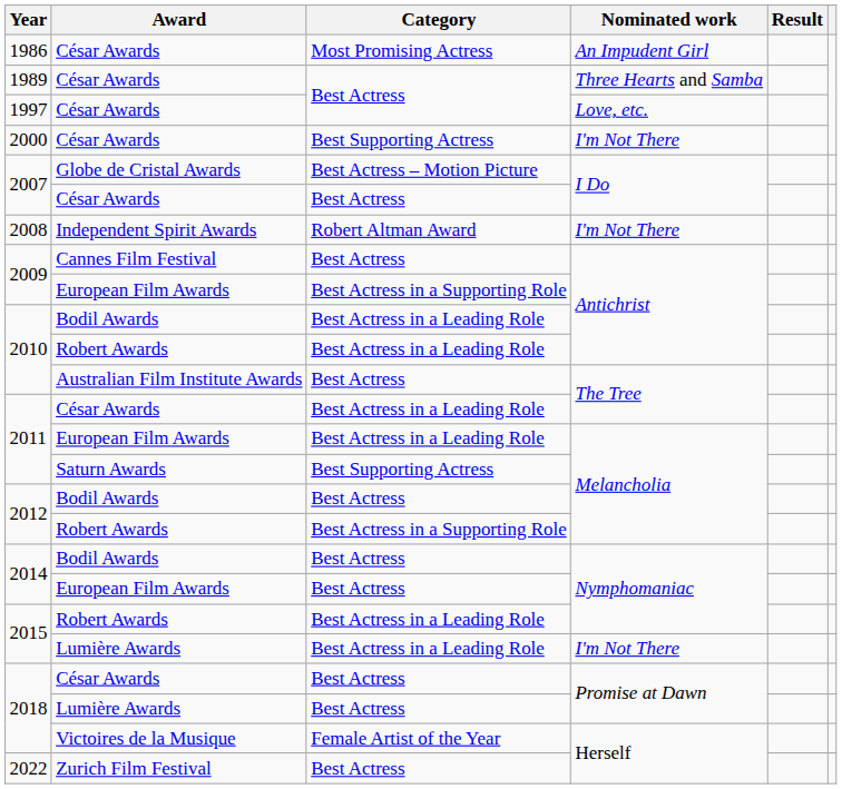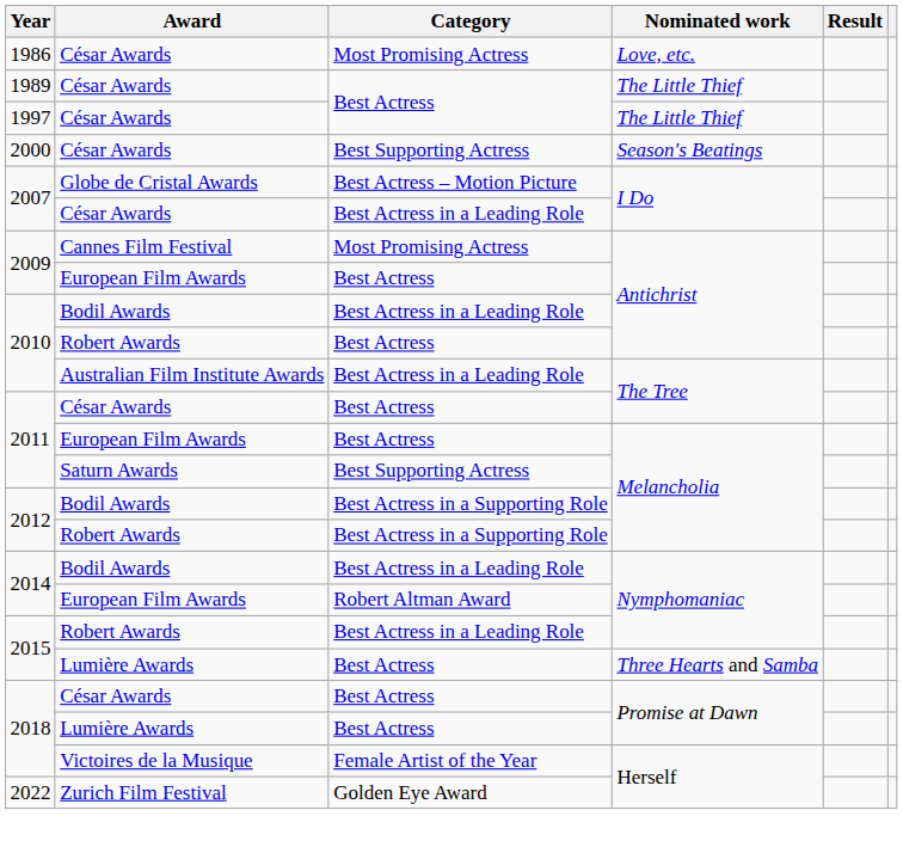1986 | Nominated work: An Impudent Girl -> Love, etc.
1989 | Nominated work: Three Hearts and Samba -> The Little Thief
1997 | Nominated work: Love, etc. -> The Little Thief
2000 | Nominated work: I'm Not There -> Season's Beatings
2007 / César Awards | Category: Best Actress -> Best Actress in a Leading Role
- row: 2008 | Independent Spirit Awards | Robert Altman Award | I'm Not There
2009 / Cannes Film Festival | Category: Best Actress -> Most Promising Actress
2009 / European Film Awards | Category: Best Actress in a Supporting Role -> Best Actress
2010 / Robert Awards | Category: Best Actress in a Leading Role -> Best Actress
2010 / Australian Film Institute Awards | Category: Best Actress -> Best Actress in a Leading Role
2011 / César Awards | Category: Best Actress in a Leading Role -> Best Actress
2011 / European Film Awards | Category: Best Actress in a Leading Role -> Best Actress
2012 / Bodil Awards | Category: Best Actress -> Best Actress in a Supporting Role
2014 / Bodil Awards | Category: Best Actress -> Best Actress in a Leading Role
2014 / European Film Awards | Category: Best Actress -> Robert Altman Award
2015 / Lumière Awards | Category: Best Actress in a Leading Role -> Best Actress
2015 / Lumière Awards | Nominated work: I'm Not There -> Three Hearts and Samba
2022 | Category: Best Actress -> Golden Eye Award
